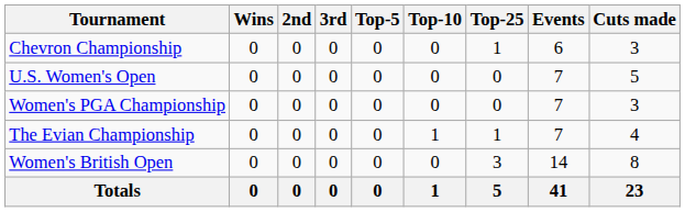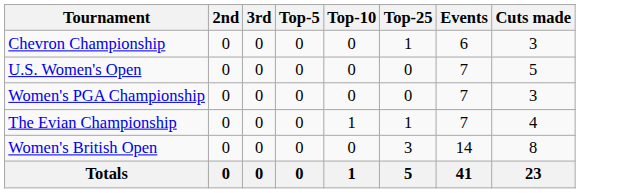- column: Wins | 0 | 0 | 0 | 0 | 0 | 0
